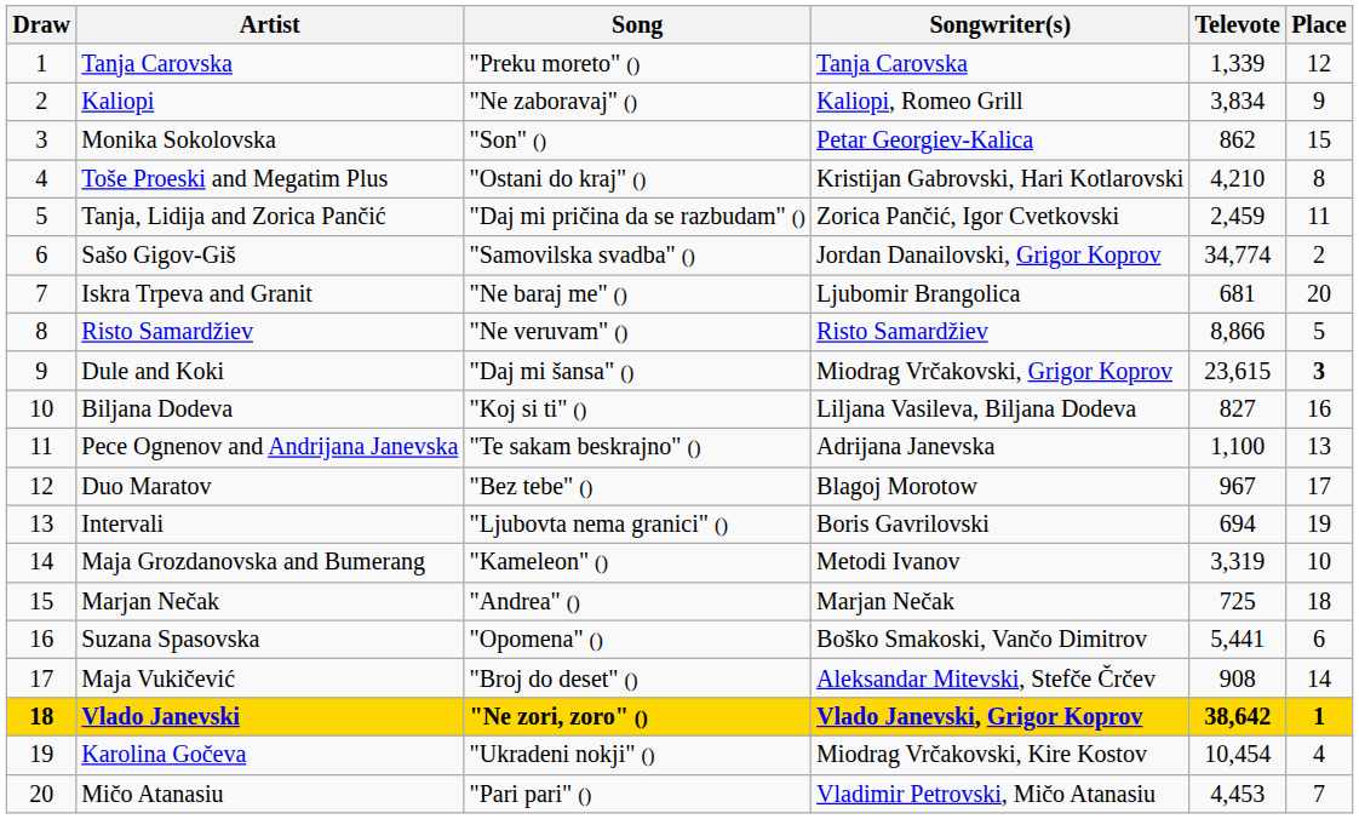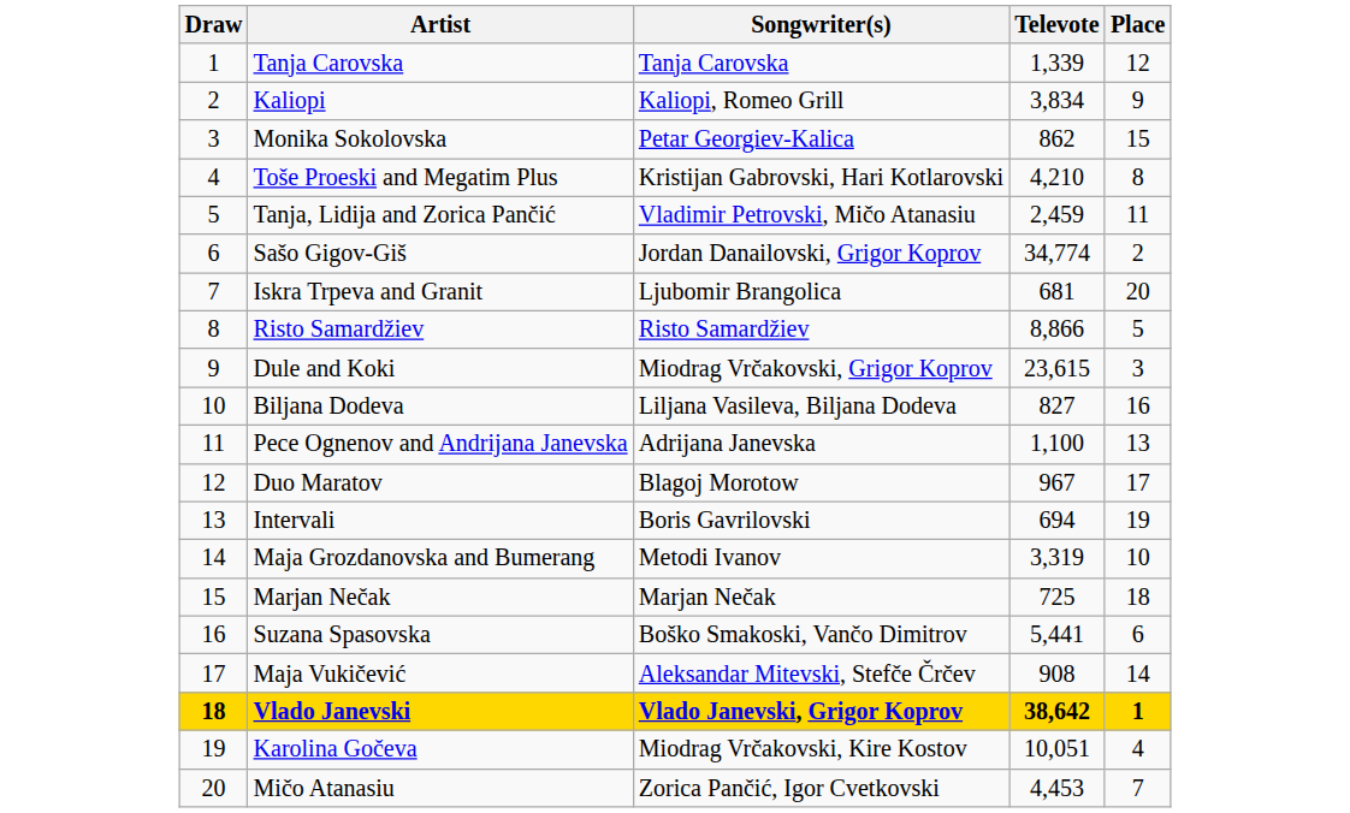- column: Song | "Preku moreto" () | "Ne zaboravaj" () | "Son" () | "Ostani do kraj" () | "Daj mi pričina da se razbudam" () | "Samovilska svadba" () | "Ne baraj me" () | "Ne veruvam" () | "Daj mi šansa" () | "Koj si ti" () | "Te sakam beskrajno" () | "Bez tebe" () | "Ljubovta nema granici" () | "Kameleon" () | "Andrea" () | "Opomena" () | "Broj do deset" () | "Ne zori, zoro" () | "Ukradeni nokji" () | "Pari pari" ()
Tanja, Lidija and Zorica Pančić | Songwriter(s): Zorica Pančić, Igor Cvetkovski -> Vladimir Petrovski, Mičo Atanasiu
Dule and Koki | Place: bold -> normal
Karolina Gočeva | Televote: 10,454 -> 10,051
Mičo Atanasiu | Songwriter(s): Vladimir Petrovski, Mičo Atanasiu -> Zorica Pančić, Igor Cvetkovski
